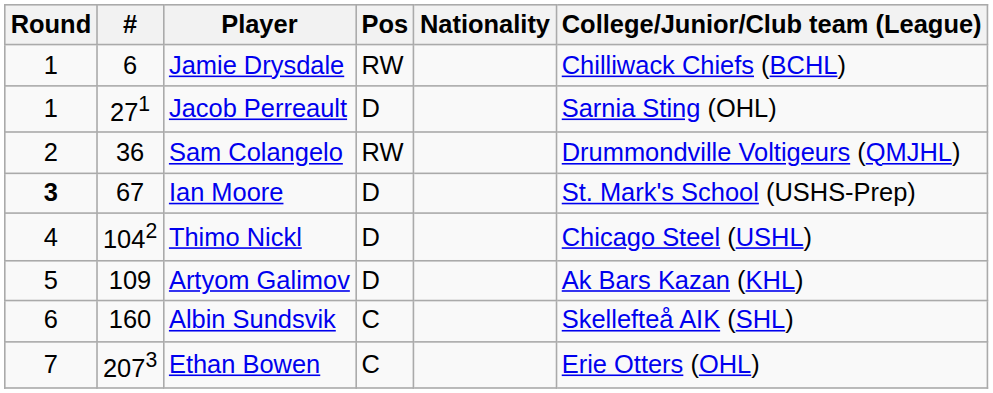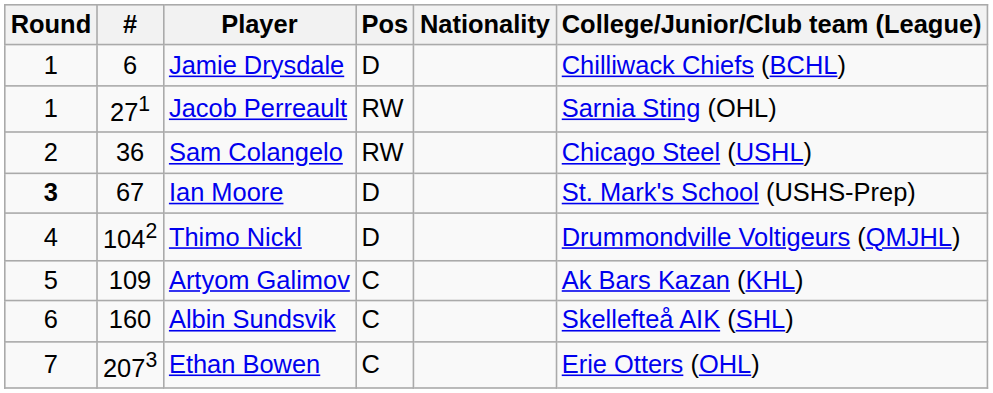Jamie Drysdale | Pos: RW -> D
Jacob Perreault | Pos: D -> RW
Sam Colangelo | College/Junior/Club team (League): Drummondville Voltigeurs (QMJHL) -> Chicago Steel (USHL)
Thimo Nickl | College/Junior/Club team (League): Chicago Steel (USHL) -> Drummondville Voltigeurs (QMJHL)
Artyom Galimov | Pos: D -> C
